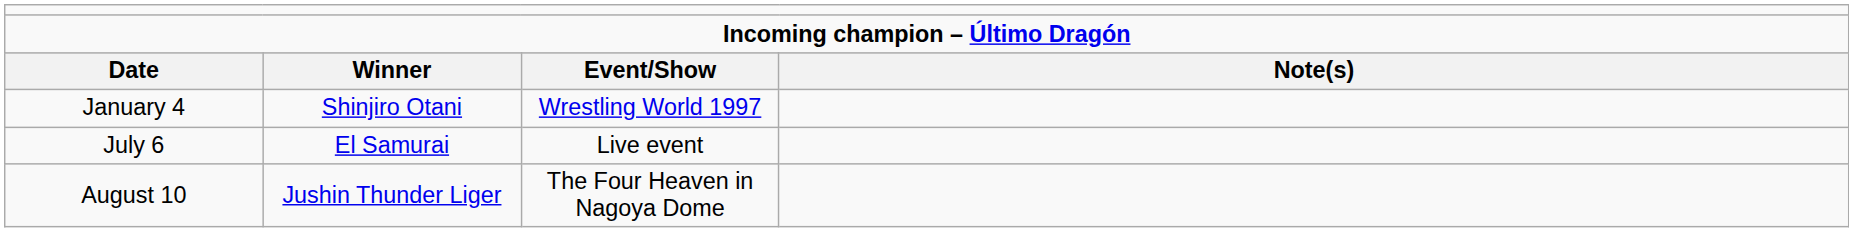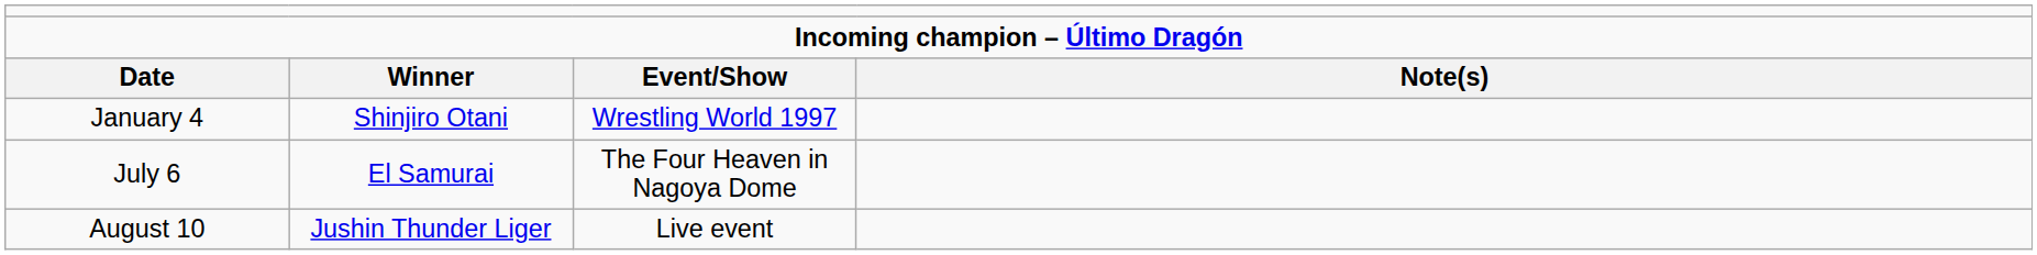July 6 | column 3: Live event -> The Four Heaven in Nagoya Dome
August 10 | column 3: The Four Heaven in Nagoya Dome -> Live event
